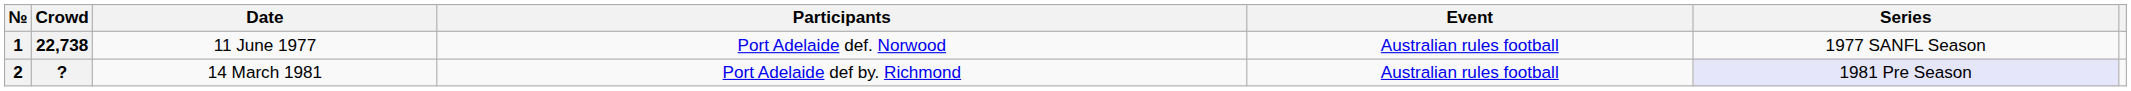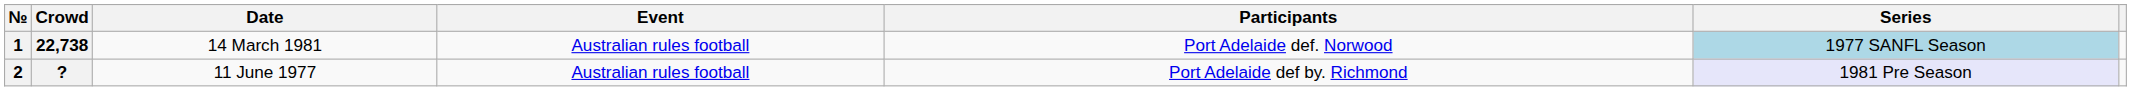columns swapped: Participants <-> Event
1 | Date: 11 June 1977 -> 14 March 1981
1 | Series: no background -> lightblue background
2 | Date: 14 March 1981 -> 11 June 1977
